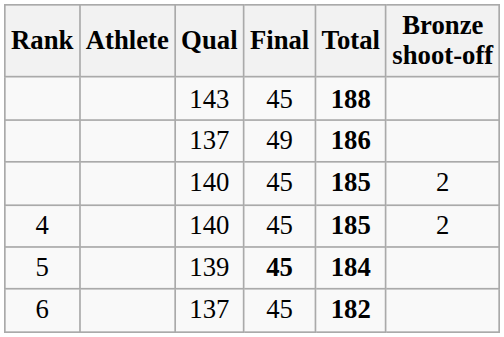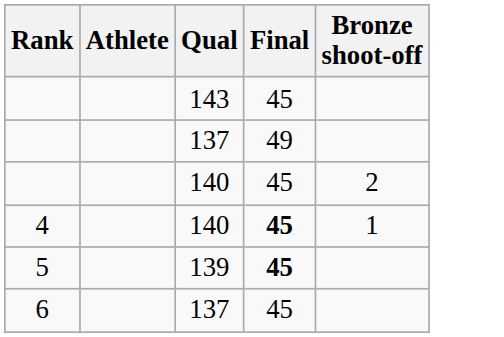- column: Total | 188 | 186 | 185 | 185 | 184 | 182
4 | Final: normal -> bold
4 | Bronze shoot-off: 2 -> 1
